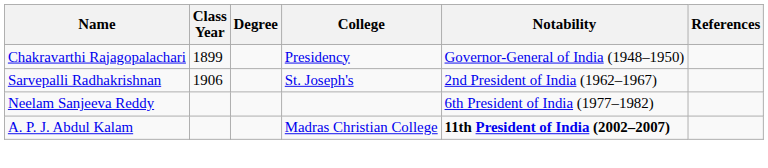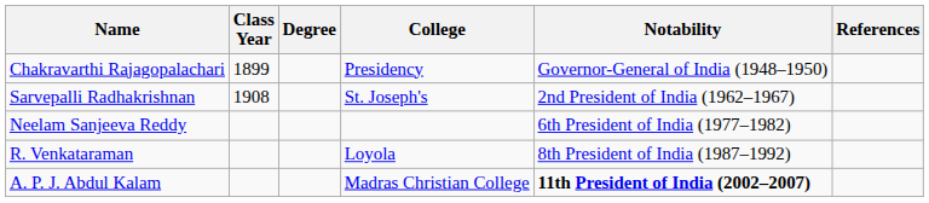Sarvepalli Radhakrishnan | Class Year: 1906 -> 1908
+ row: R. Venkataraman | Loyola | 8th President of India (1987–1992)
